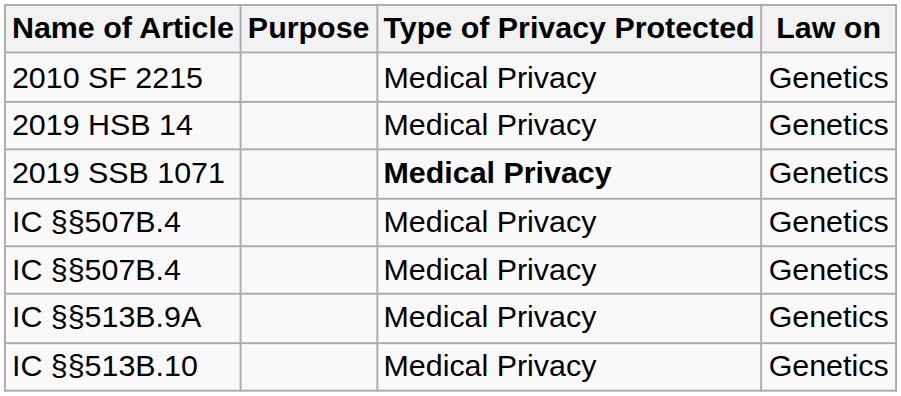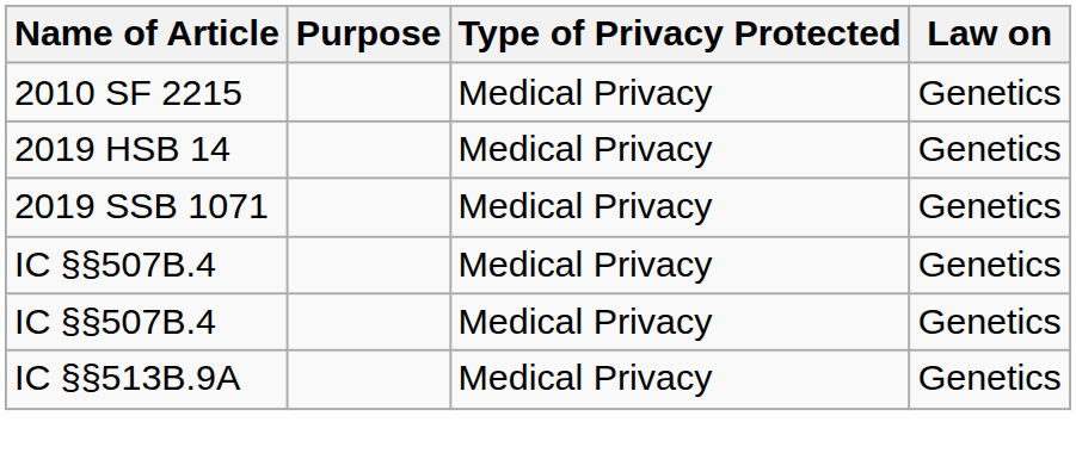2019 SSB 1071 | Type of Privacy Protected: bold -> normal
- row: IC §§513B.10 | Medical Privacy | Genetics
